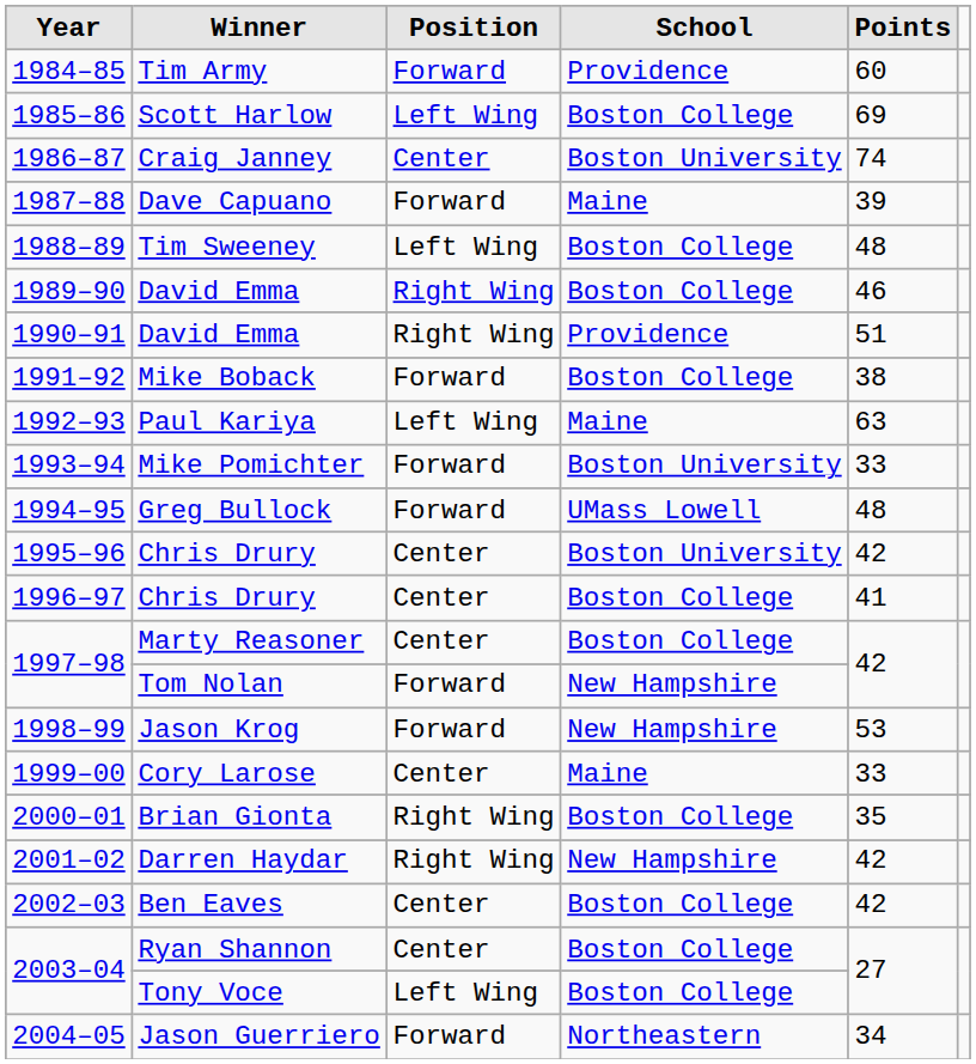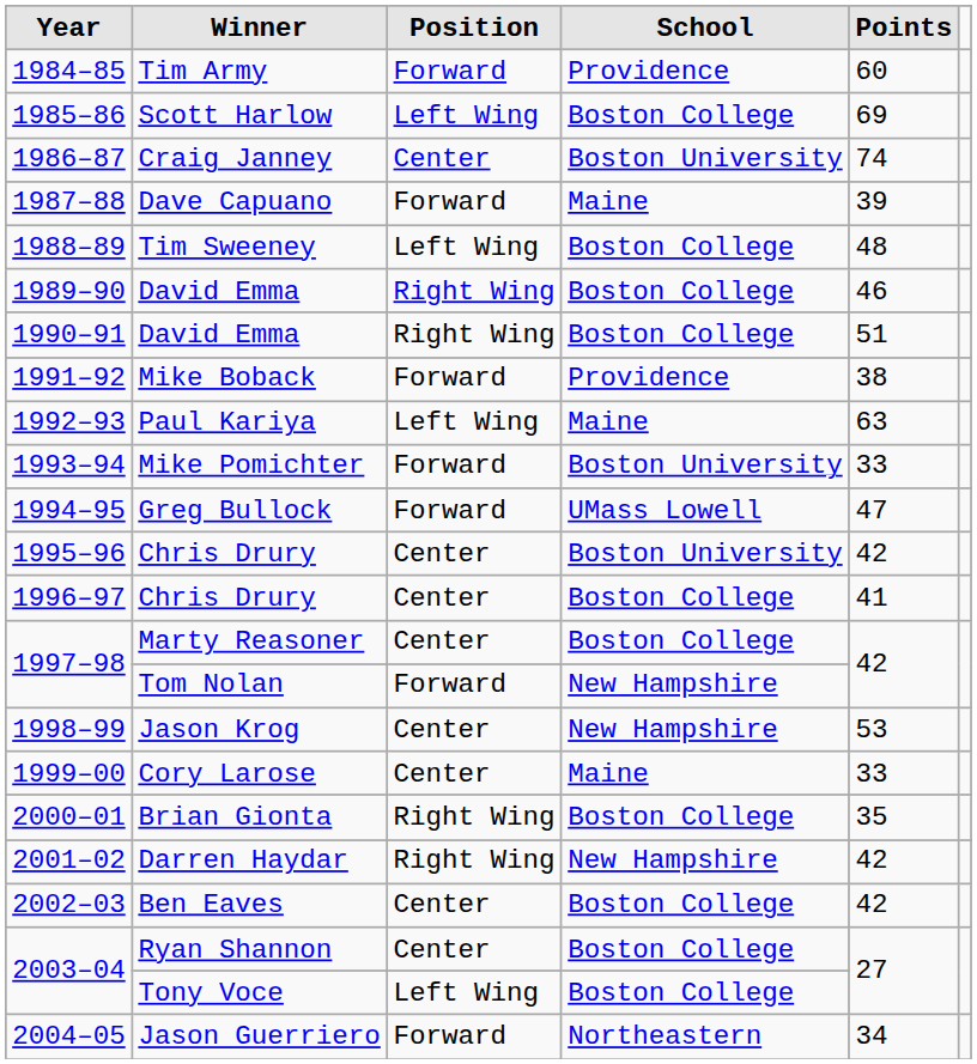1990–91 / David Emma | School: Providence -> Boston College
Mike Boback | School: Boston College -> Providence
Greg Bullock | Points: 48 -> 47
Jason Krog | Position: Forward -> Center
